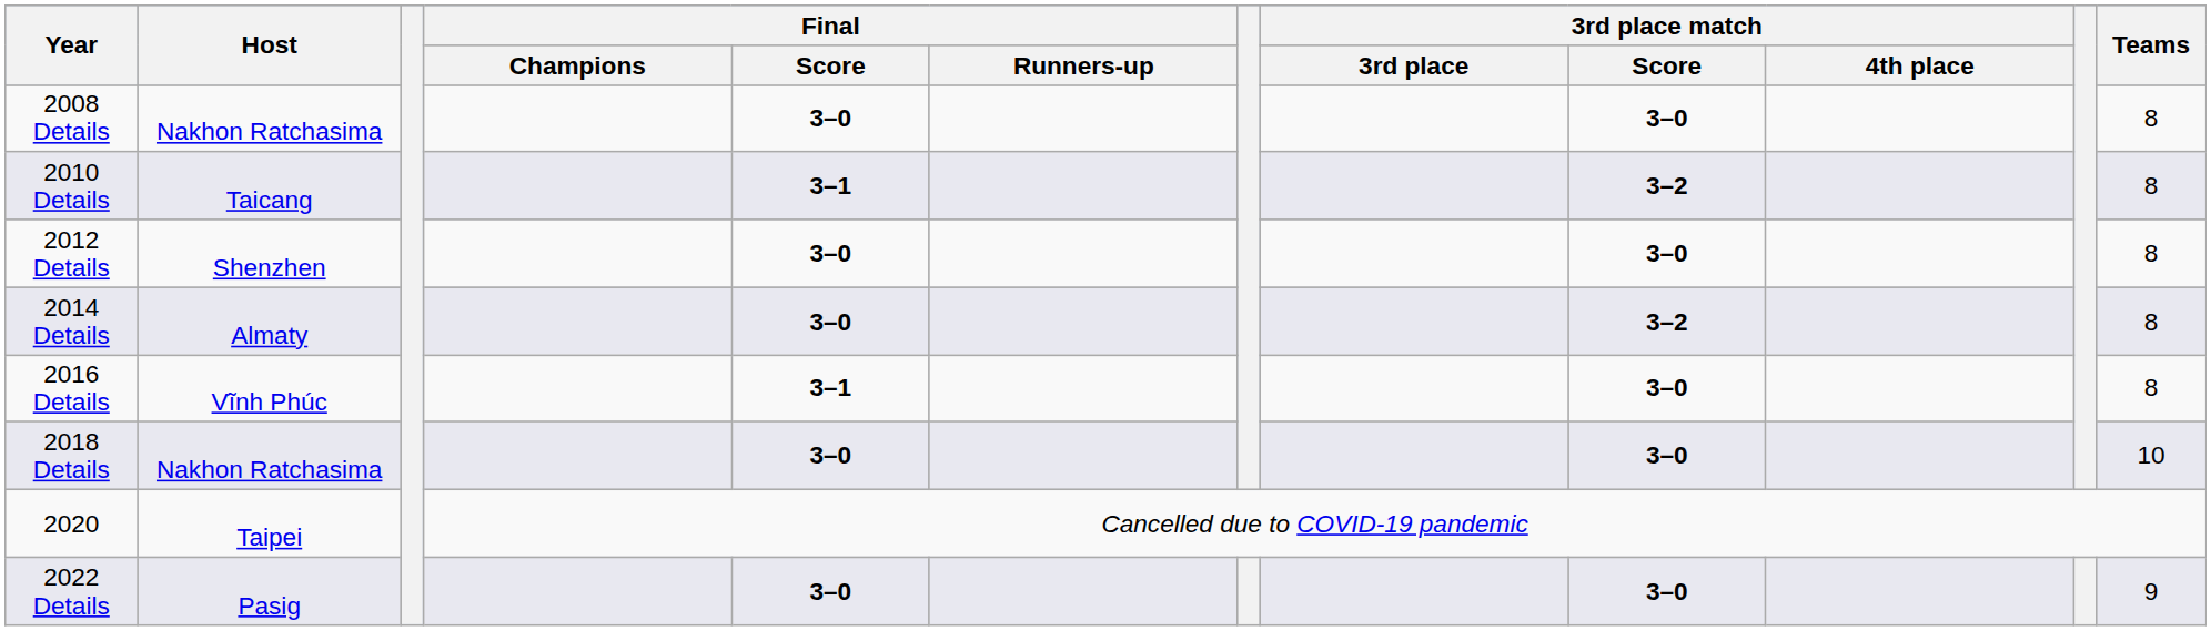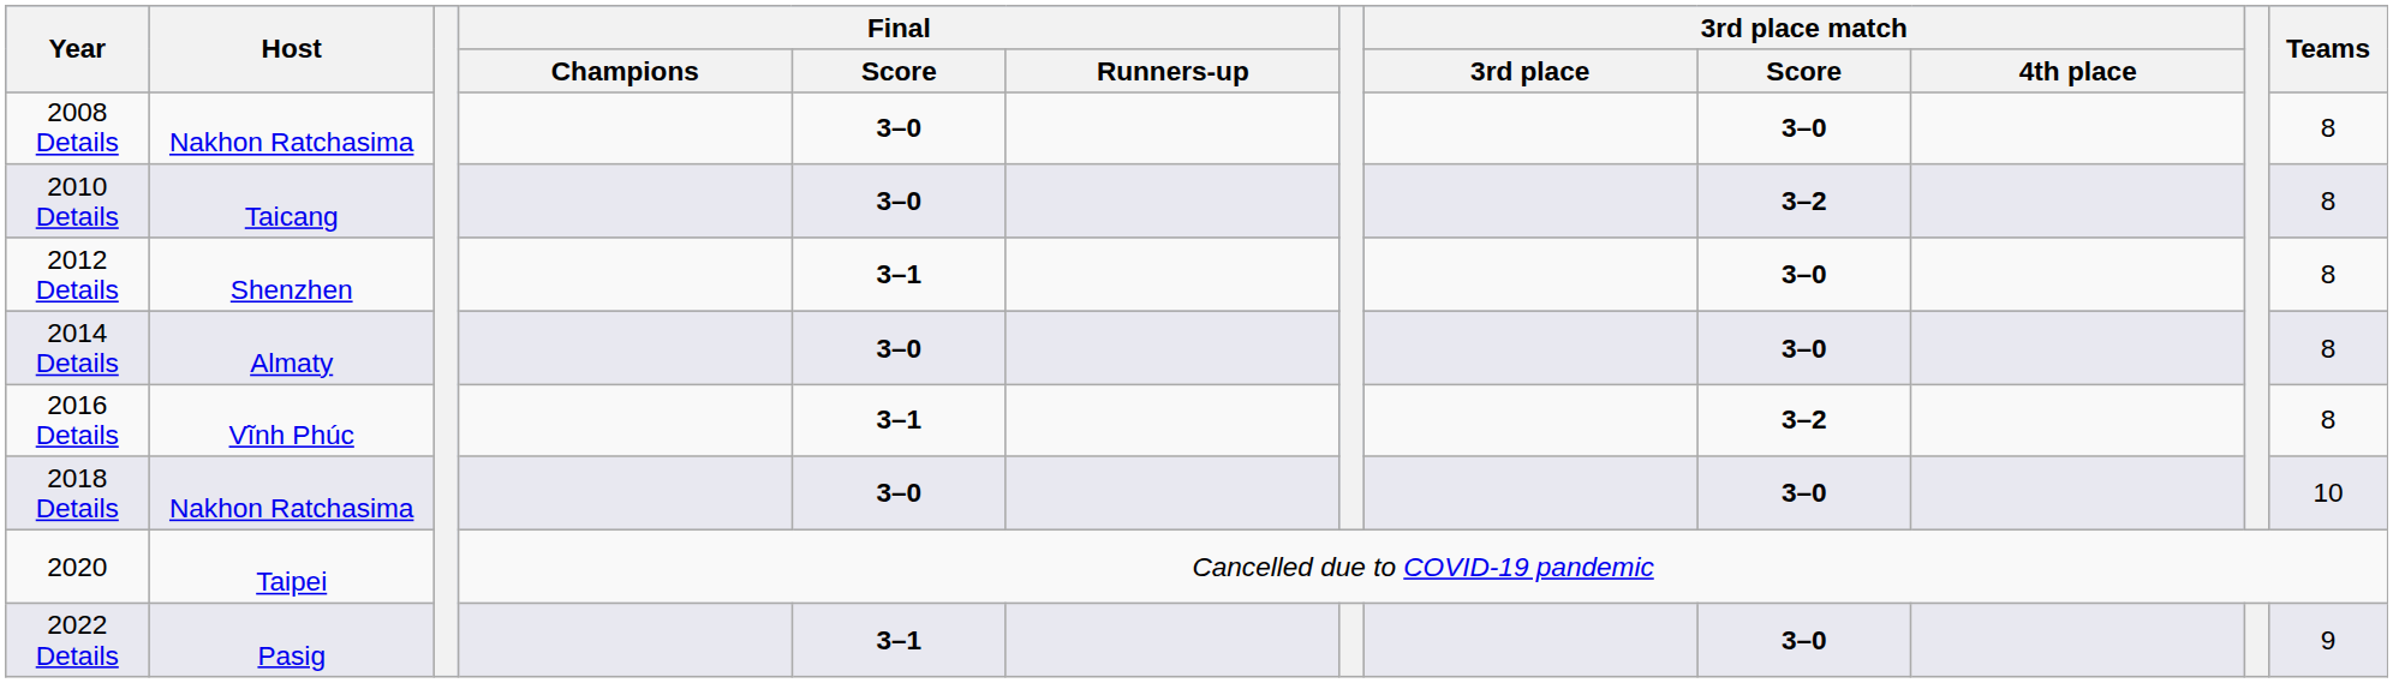2010 Details | Final / Score: 3–1 -> 3–0
2012 Details | Final / Score: 3–0 -> 3–1
2014 Details | 3rd place match / Score: 3–2 -> 3–0
2016 Details | 3rd place match / Score: 3–0 -> 3–2
2022 Details | Final / Score: 3–0 -> 3–1
